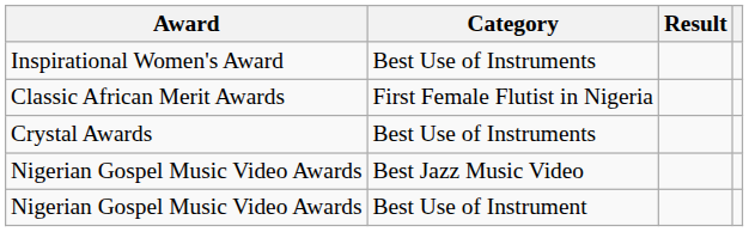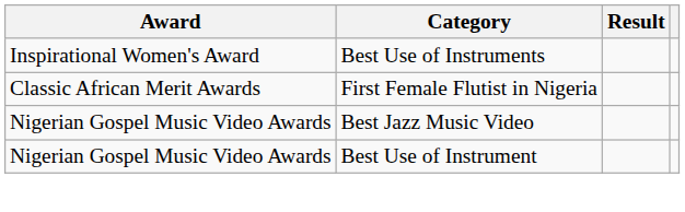- row: Crystal Awards | Best Use of Instruments
